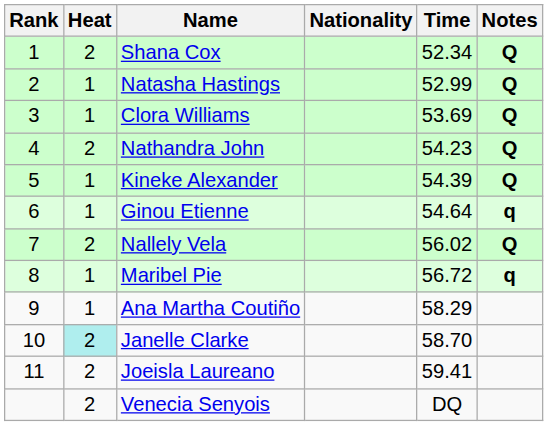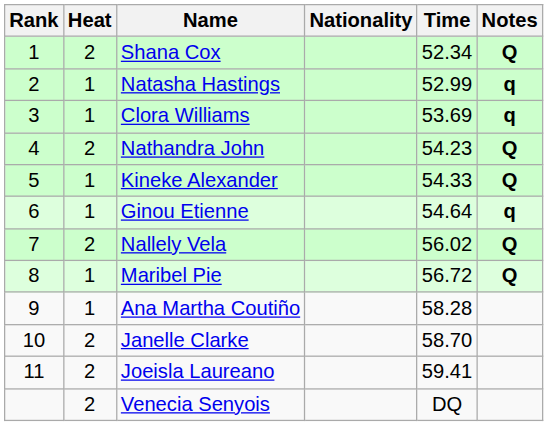Natasha Hastings | Notes: Q -> q
Clora Williams | Notes: Q -> q
Kineke Alexander | Time: 54.39 -> 54.33
Maribel Pie | Notes: q -> Q
Ana Martha Coutiño | Time: 58.29 -> 58.28
Janelle Clarke | Heat: paleturquoise background -> no background
